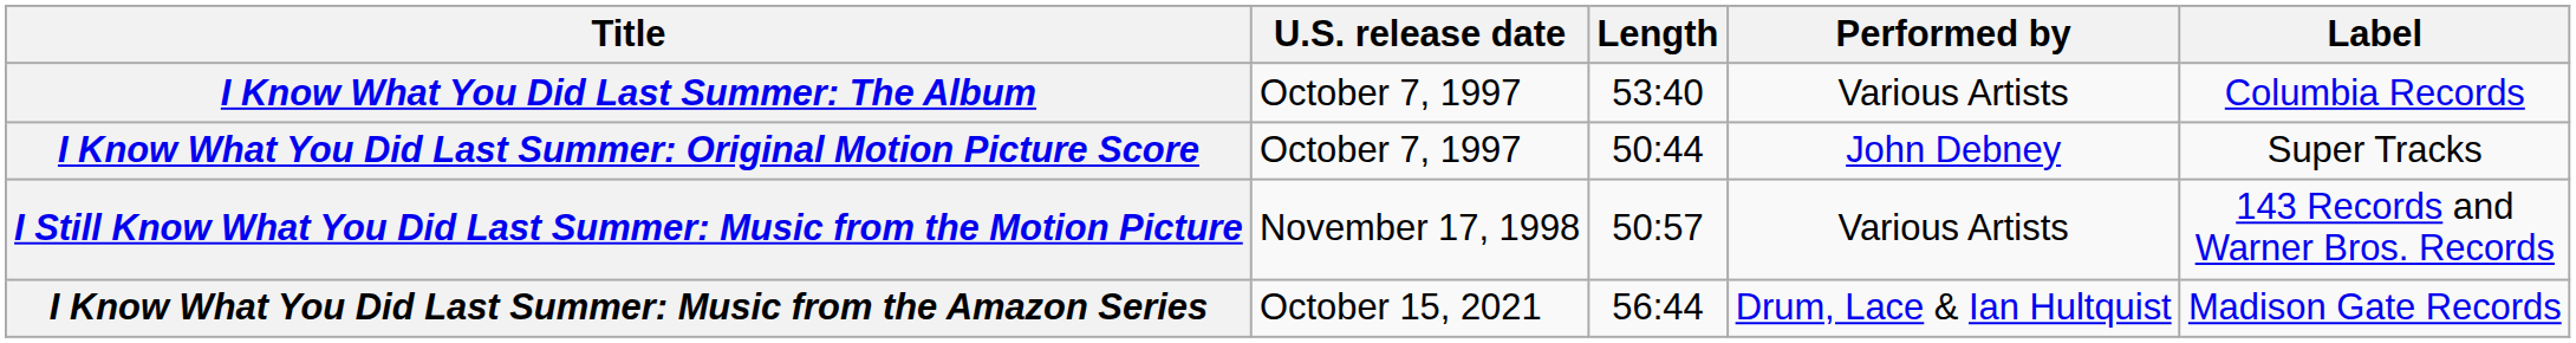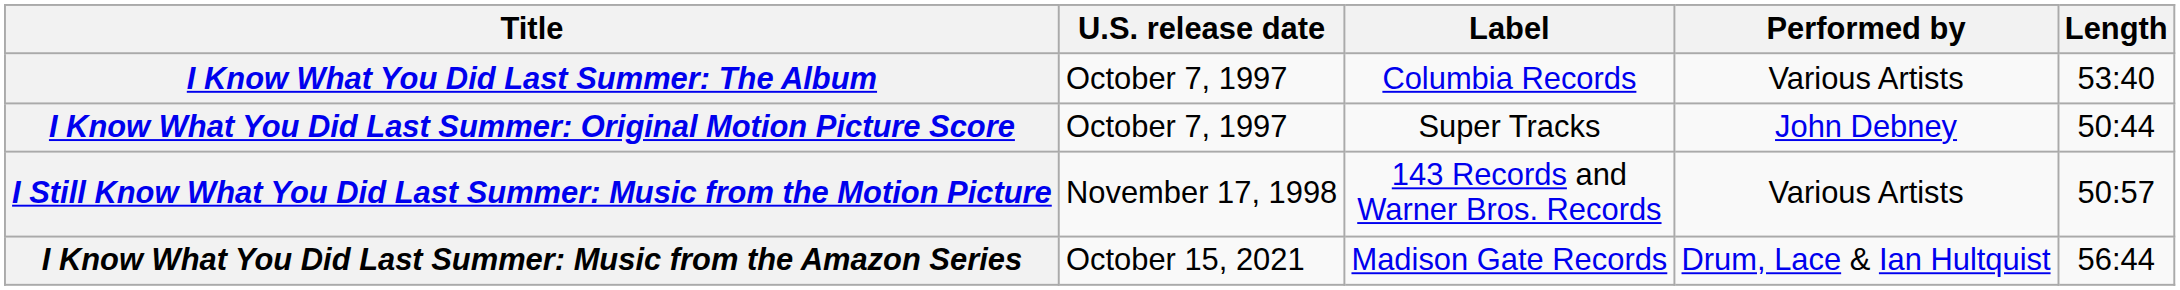columns swapped: Length <-> Label
